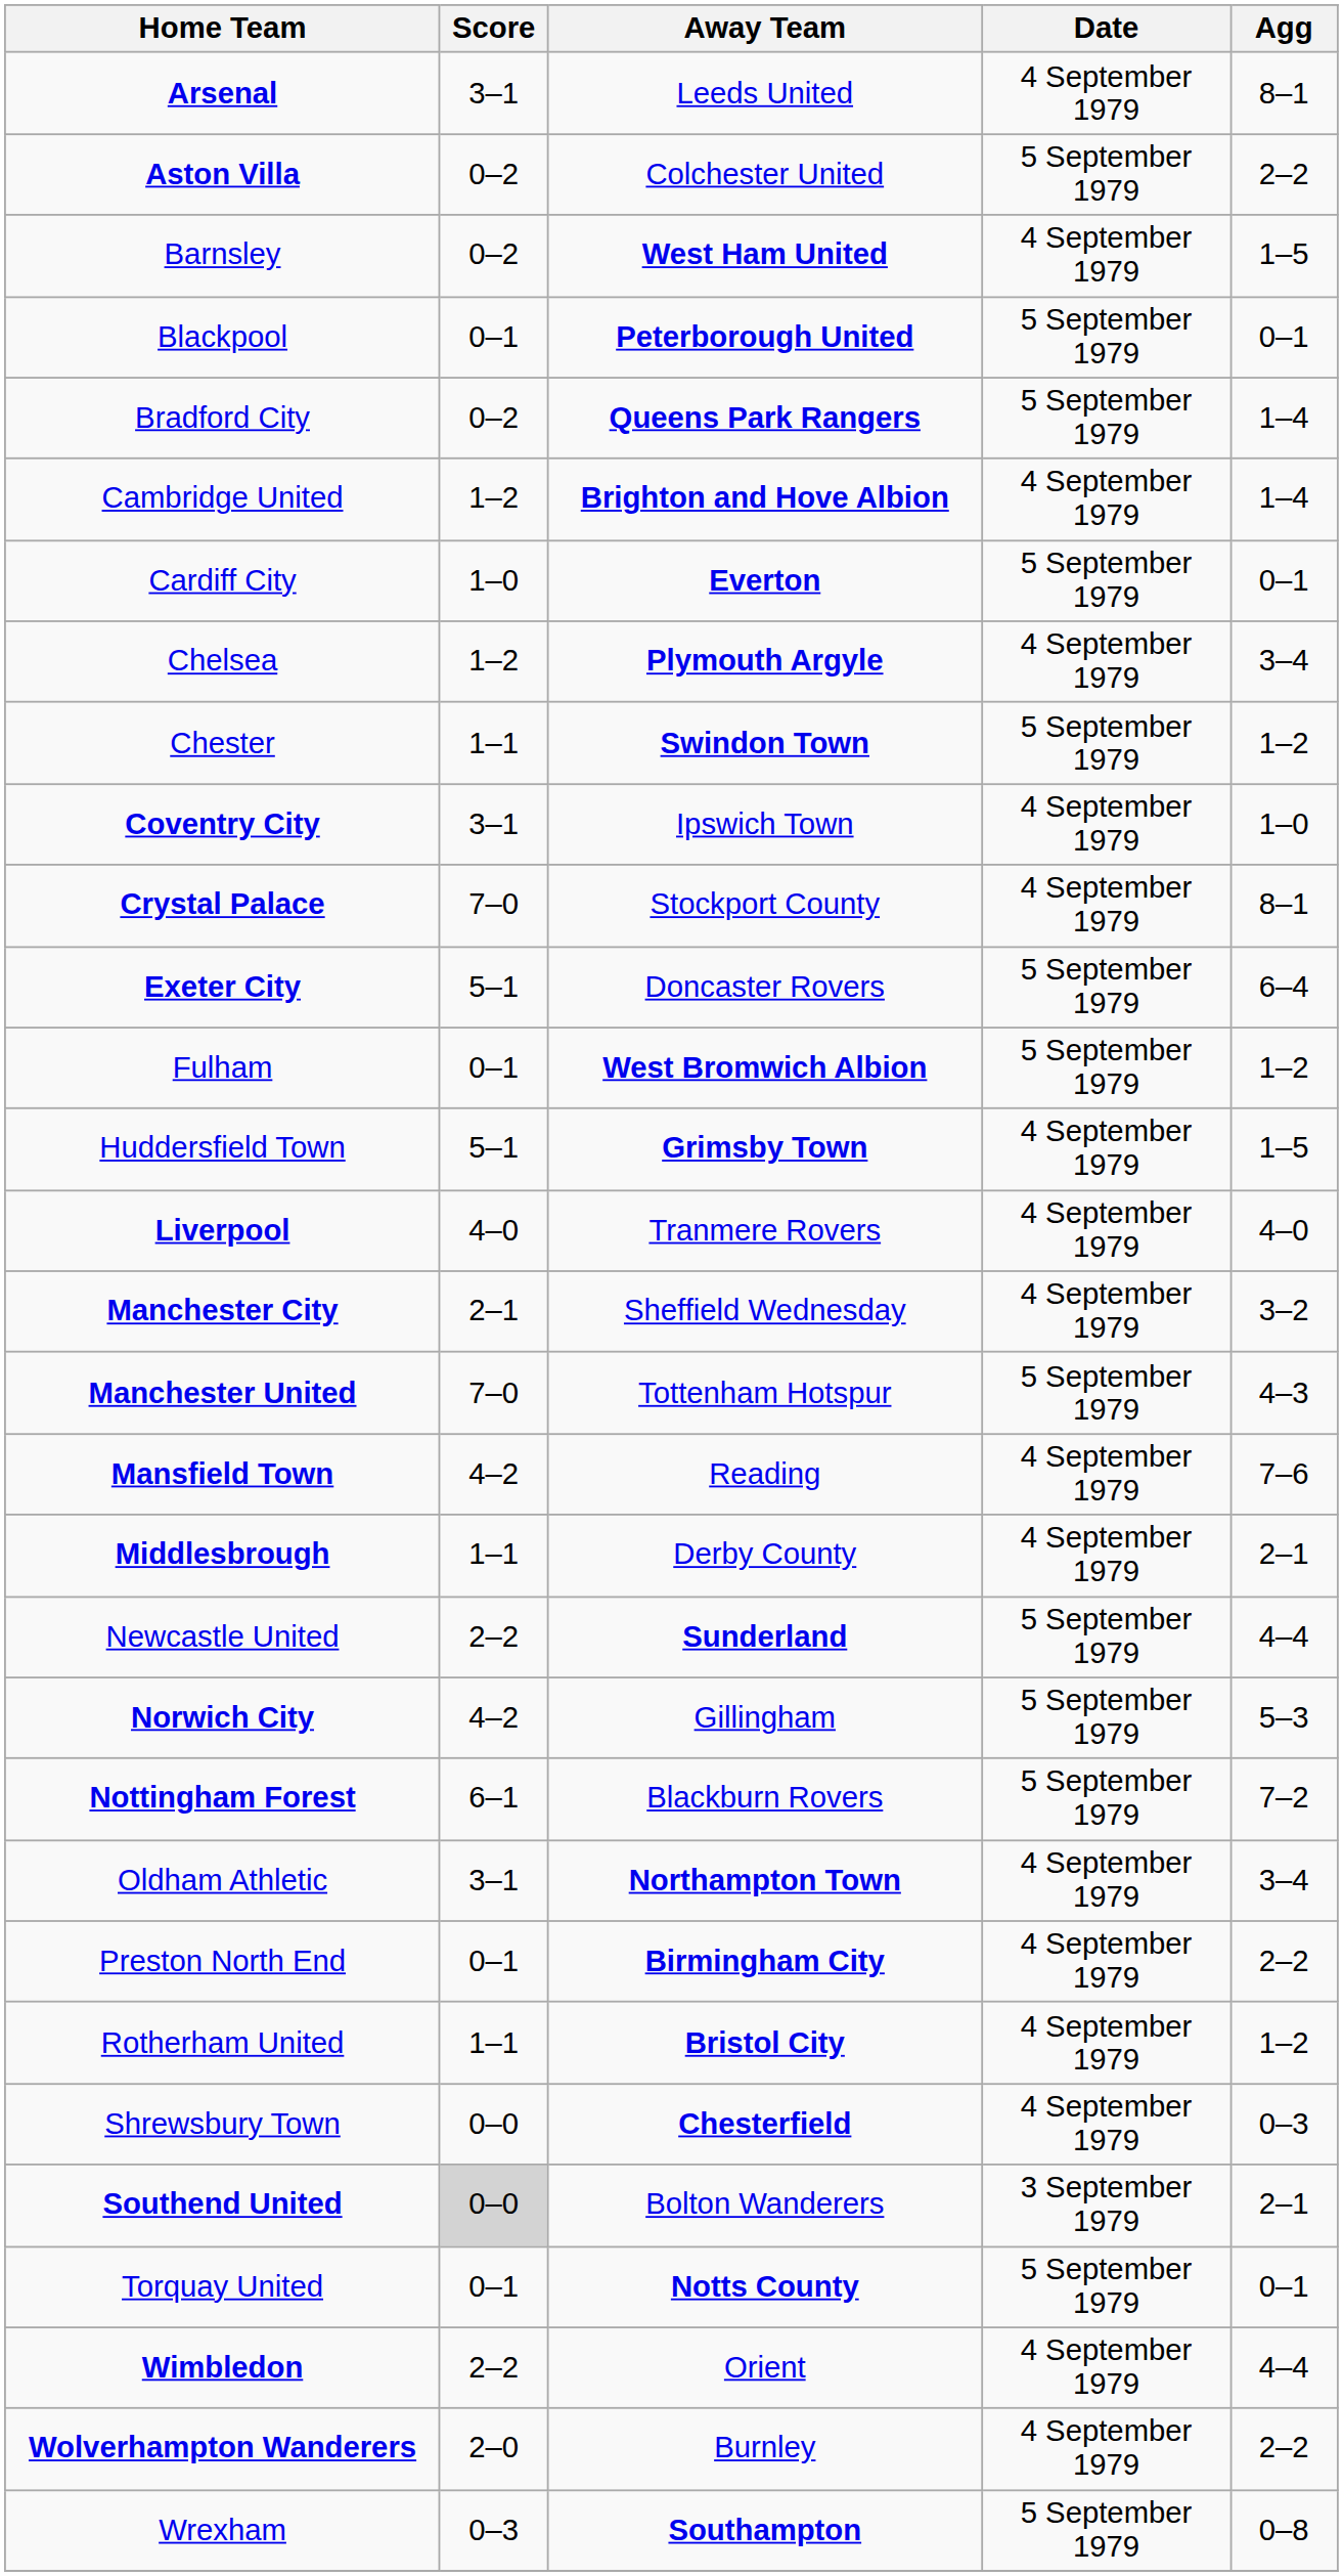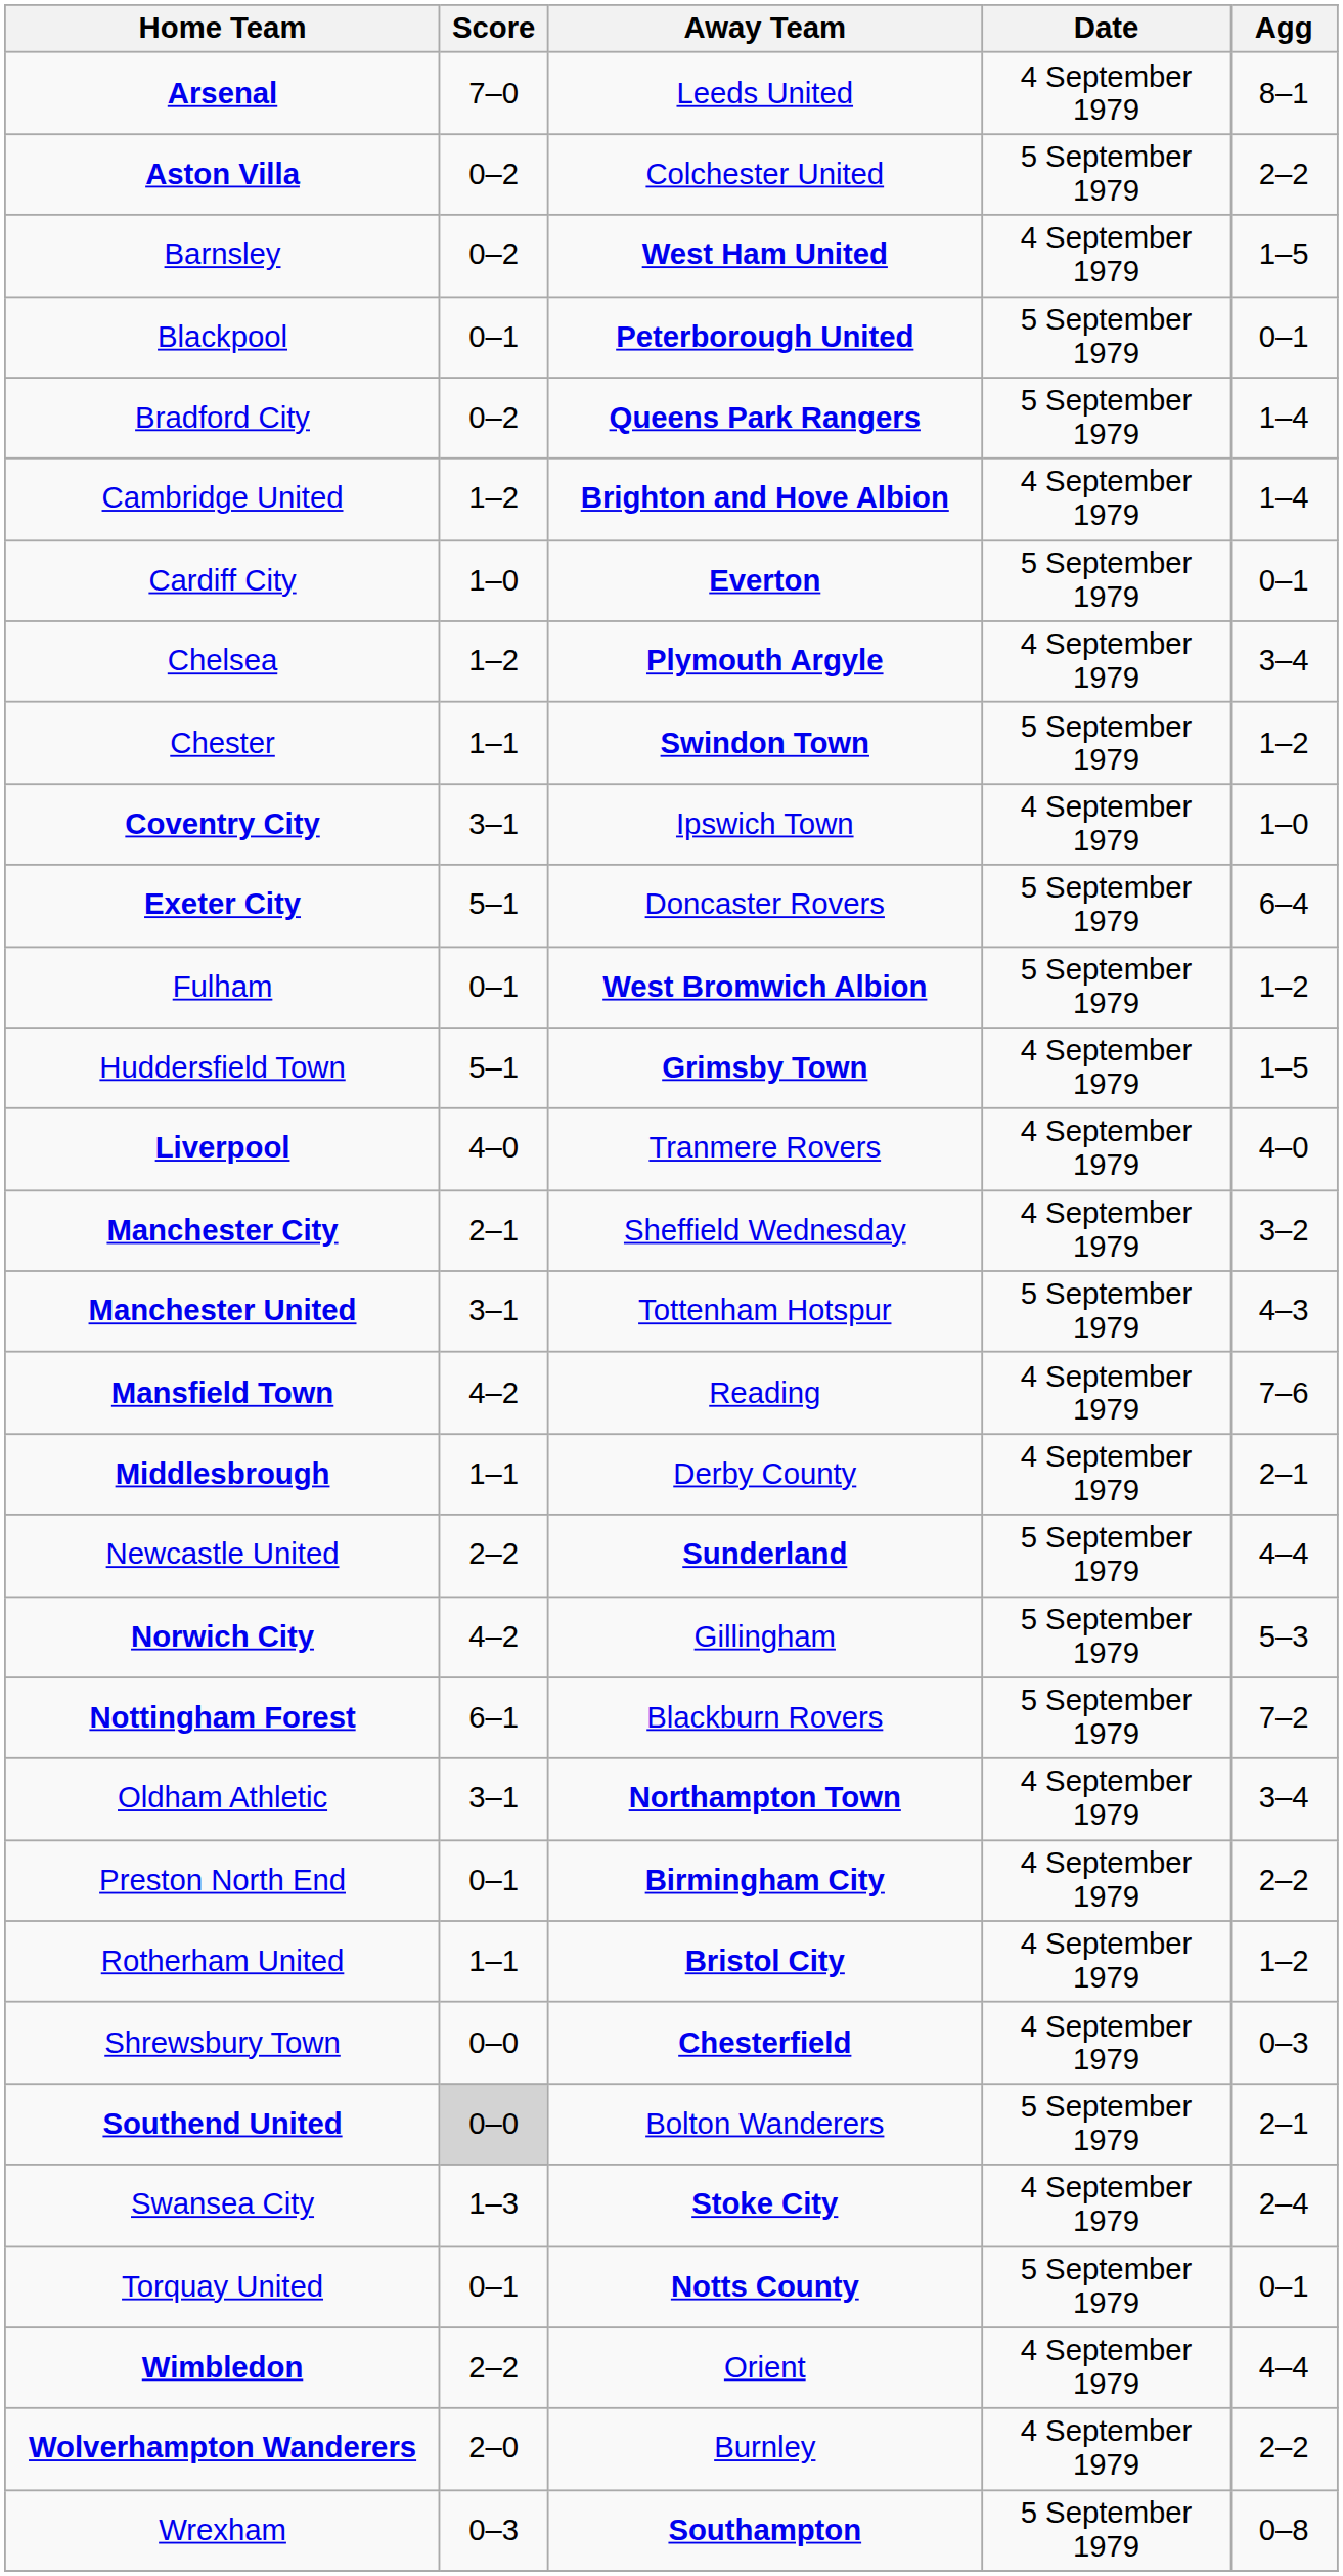Arsenal | Score: 3–1 -> 7–0
- row: Crystal Palace | 7–0 | Stockport County | 4 September 1979 | 8–1
Manchester United | Score: 7–0 -> 3–1
Southend United | Date: 3 September 1979 -> 5 September 1979
+ row: Swansea City | 1–3 | Stoke City | 4 September 1979 | 2–4
